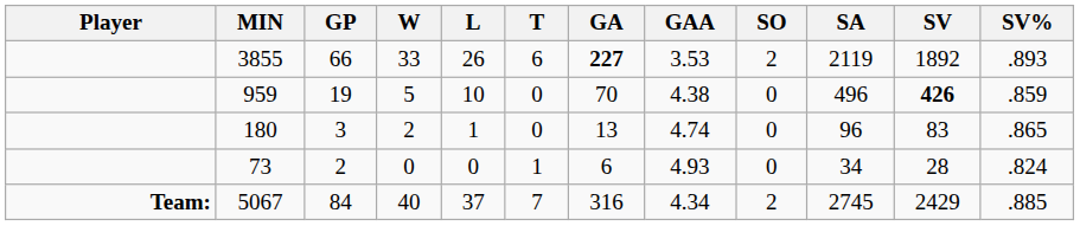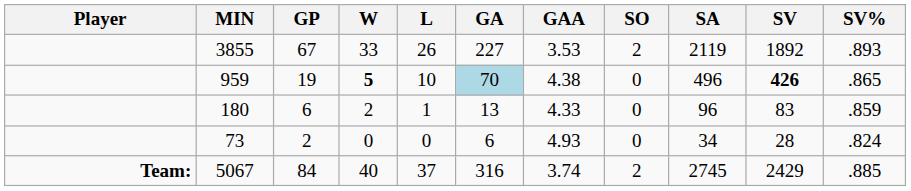- column: T | 6 | 0 | 0 | 1 | 7
3855 | GP: 66 -> 67
3855 | GA: bold -> normal
959 | W: normal -> bold
959 | GA: no background -> lightblue background
959 | SV%: .859 -> .865
180 | GP: 3 -> 6
180 | GAA: 4.74 -> 4.33
180 | SV%: .865 -> .859
5067 | GAA: 4.34 -> 3.74
